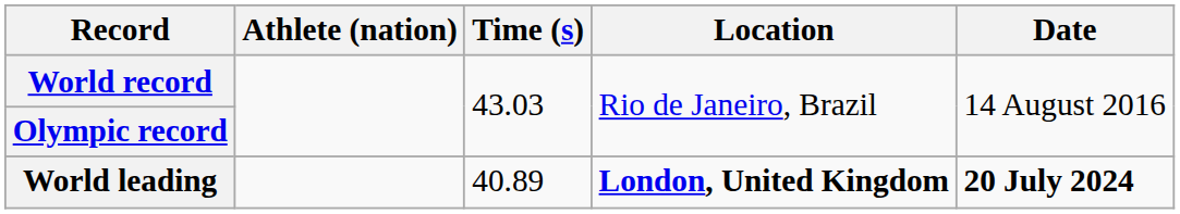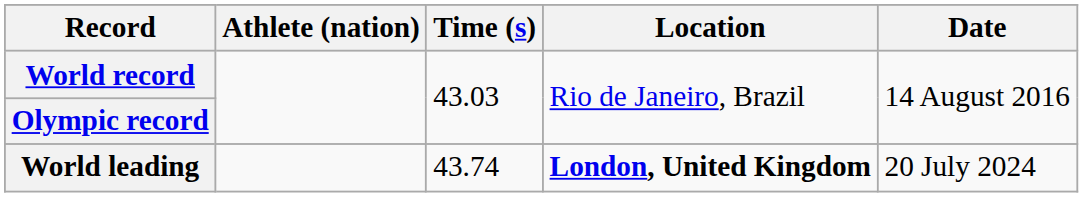World leading | Time (s): 40.89 -> 43.74
World leading | Date: bold -> normal
